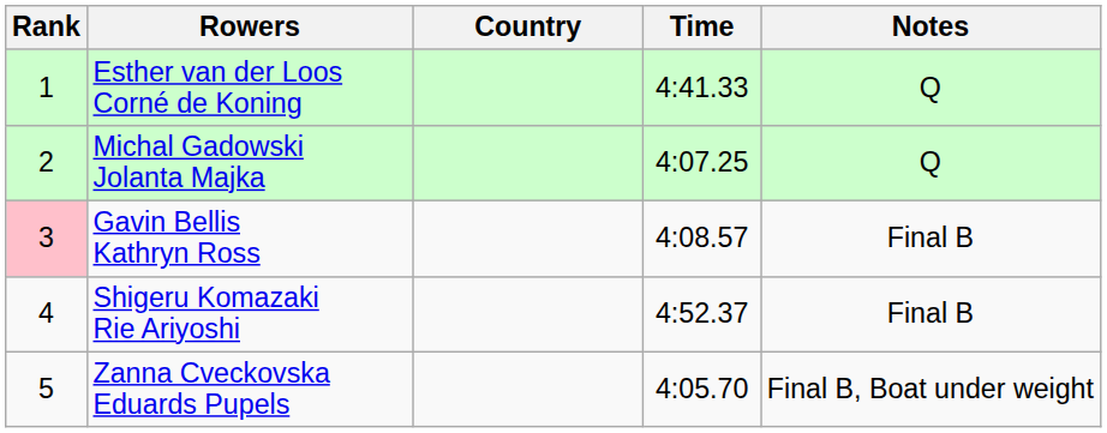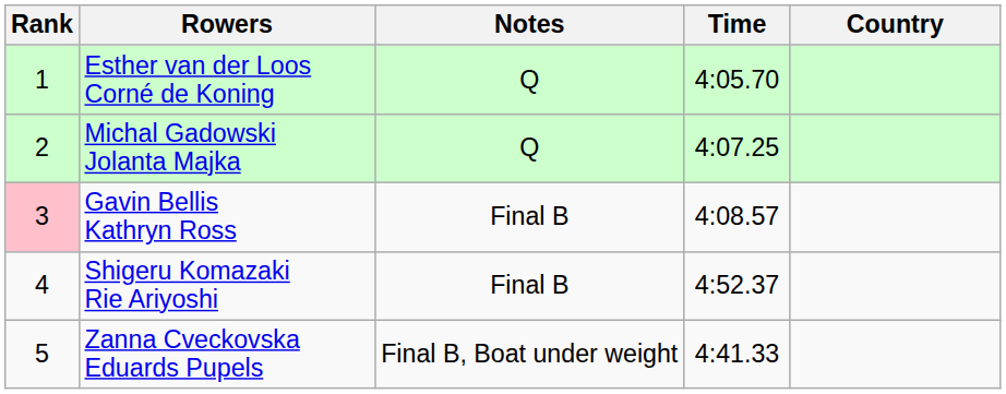columns swapped: Country <-> Notes
Esther van der Loos Corné de Koning | Time: 4:41.33 -> 4:05.70
Zanna Cveckovska Eduards Pupels | Time: 4:05.70 -> 4:41.33
